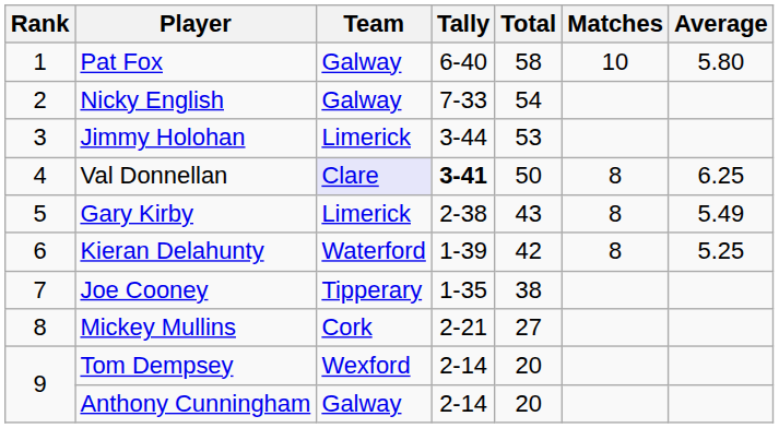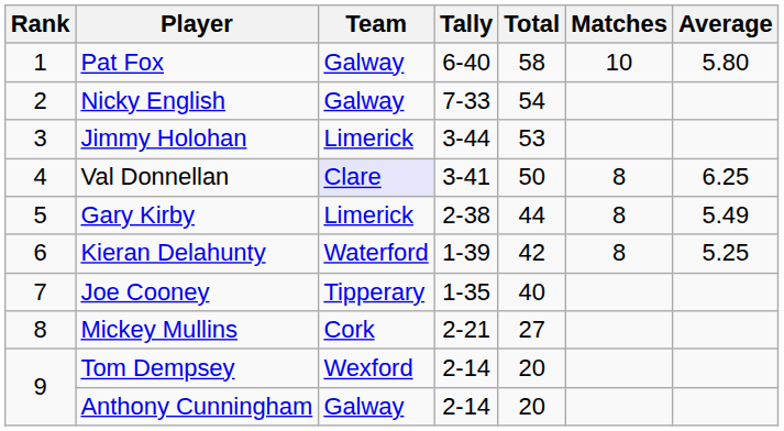Val Donnellan | Tally: bold -> normal
Gary Kirby | Total: 43 -> 44
Joe Cooney | Total: 38 -> 40
